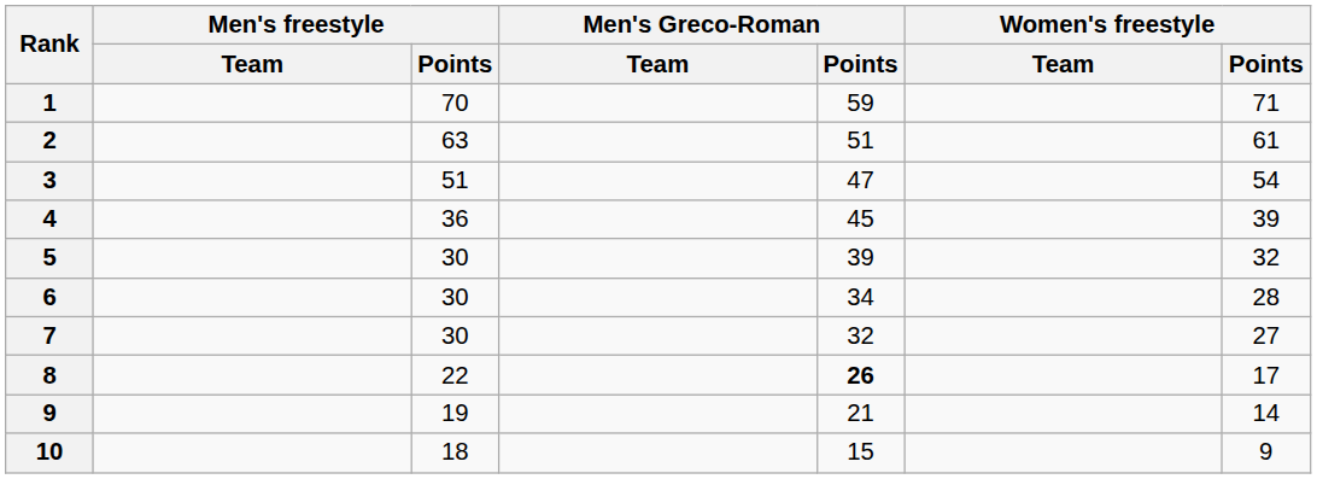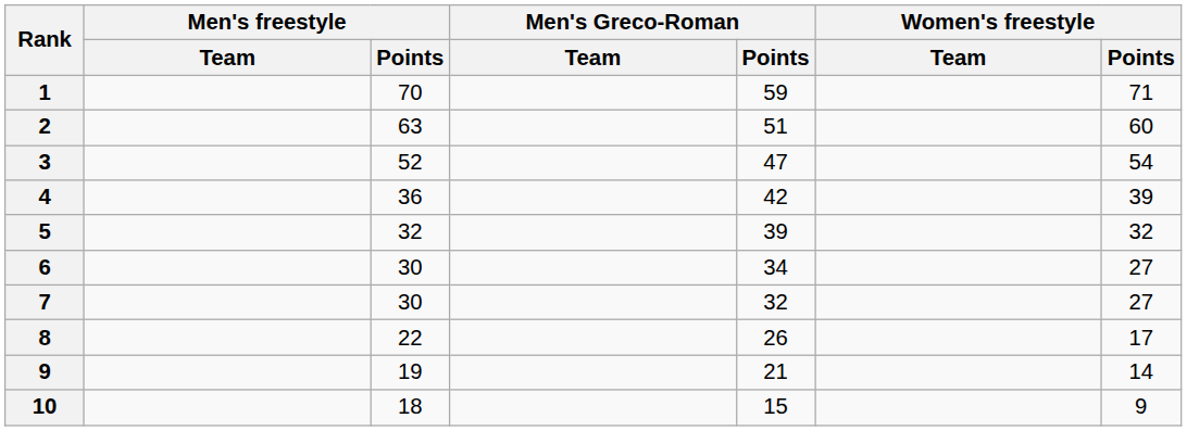2 | Women's freestyle / Points: 61 -> 60
3 | Men's freestyle / Points: 51 -> 52
4 | Men's Greco-Roman / Points: 45 -> 42
5 | Men's freestyle / Points: 30 -> 32
6 | Women's freestyle / Points: 28 -> 27
8 | Men's Greco-Roman / Points: bold -> normal
